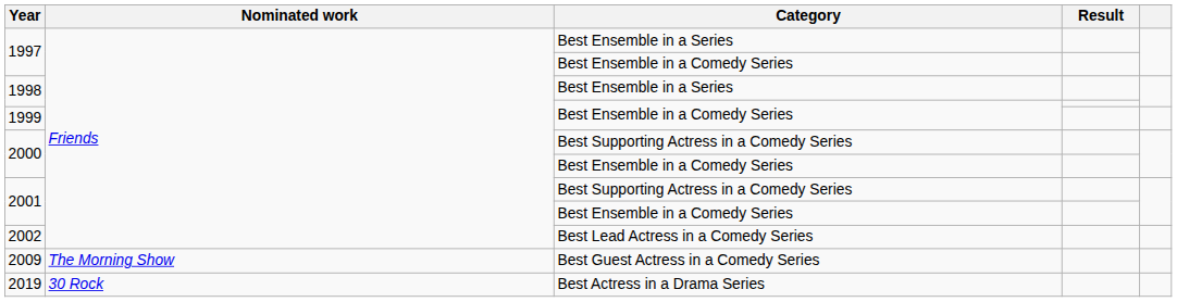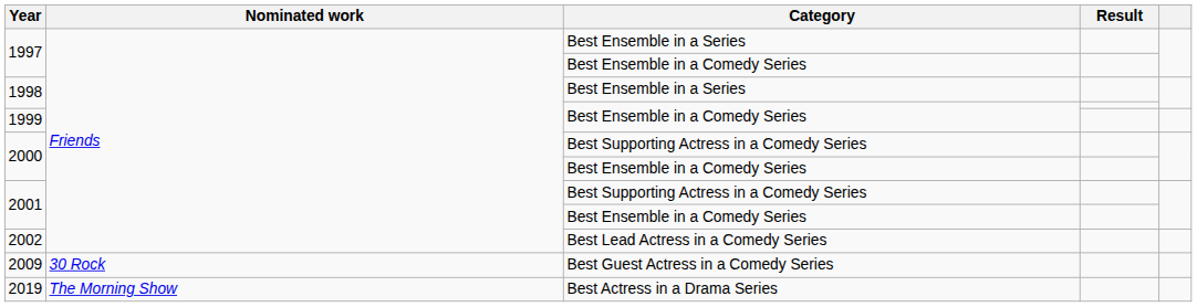2009 | Nominated work: The Morning Show -> 30 Rock
2019 | Nominated work: 30 Rock -> The Morning Show
